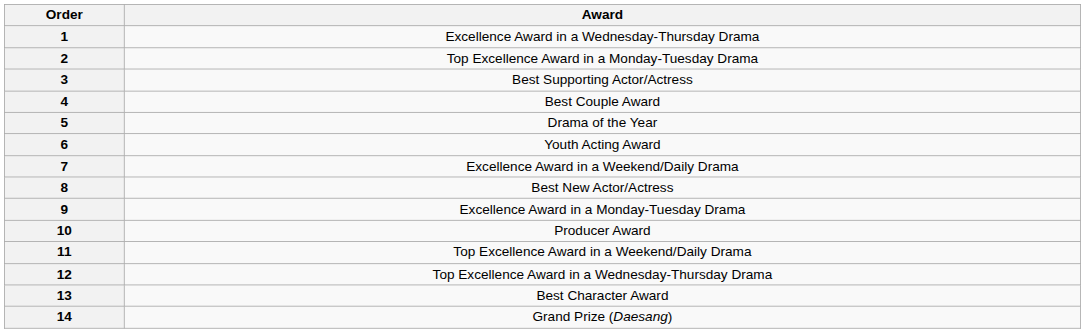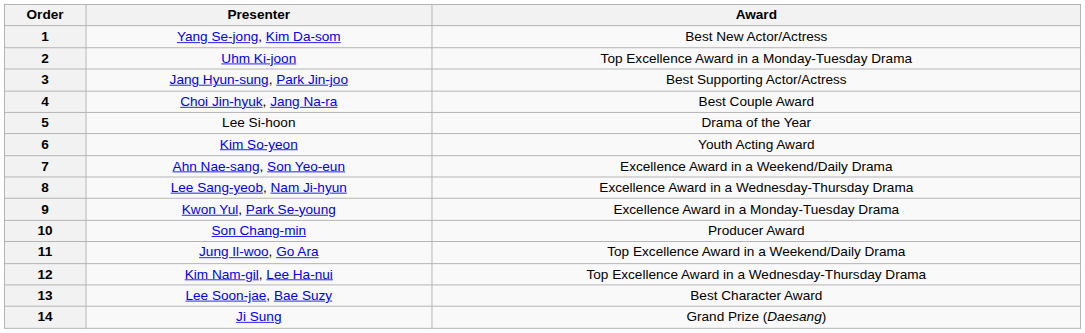+ column: Presenter | Yang Se-jong, Kim Da-som | Uhm Ki-joon | Jang Hyun-sung, Park Jin-joo | Choi Jin-hyuk, Jang Na-ra | Lee Si-hoon | Kim So-yeon | Ahn Nae-sang, Son Yeo-eun | Lee Sang-yeob, Nam Ji-hyun | Kwon Yul, Park Se-young | Son Chang-min | Jung Il-woo, Go Ara | Kim Nam-gil, Lee Ha-nui | Lee Soon-jae, Bae Suzy | Ji Sung
1 | Award: Excellence Award in a Wednesday-Thursday Drama -> Best New Actor/Actress
8 | Award: Best New Actor/Actress -> Excellence Award in a Wednesday-Thursday Drama
